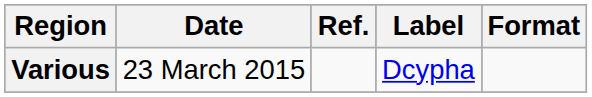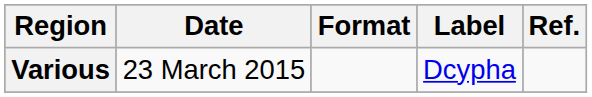columns swapped: Format <-> Ref.
